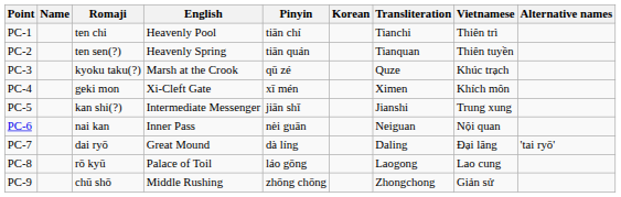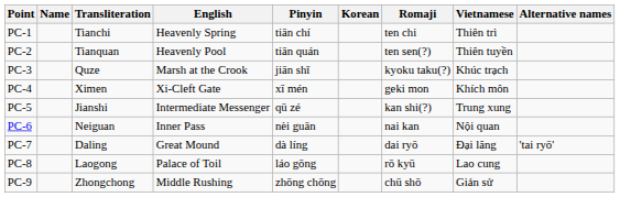columns swapped: Transliteration <-> Romaji
PC-1 | English: Heavenly Pool -> Heavenly Spring
PC-2 | English: Heavenly Spring -> Heavenly Pool
PC-3 | Pinyin: qū zé -> jiān shǐ
PC-5 | Pinyin: jiān shǐ -> qū zé
